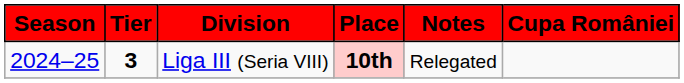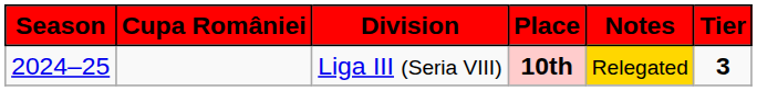columns swapped: Tier <-> Cupa României
Liga III (Seria VIII) | Notes: no background -> gold background
